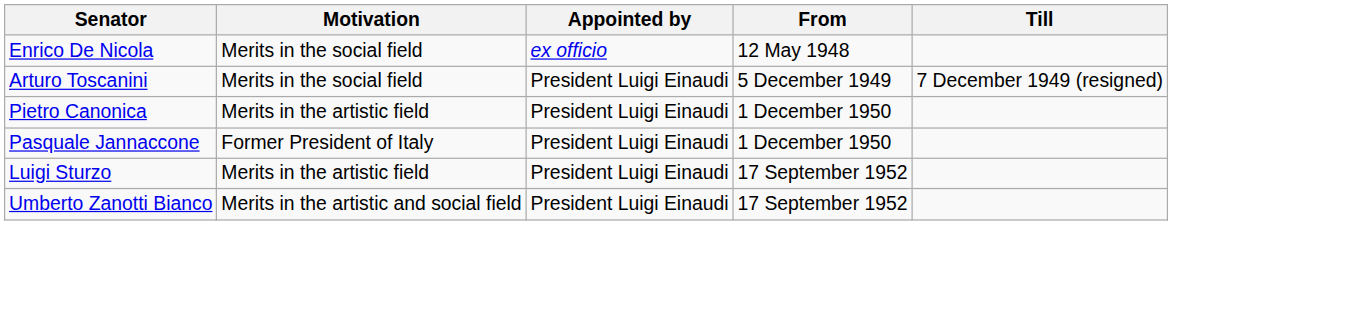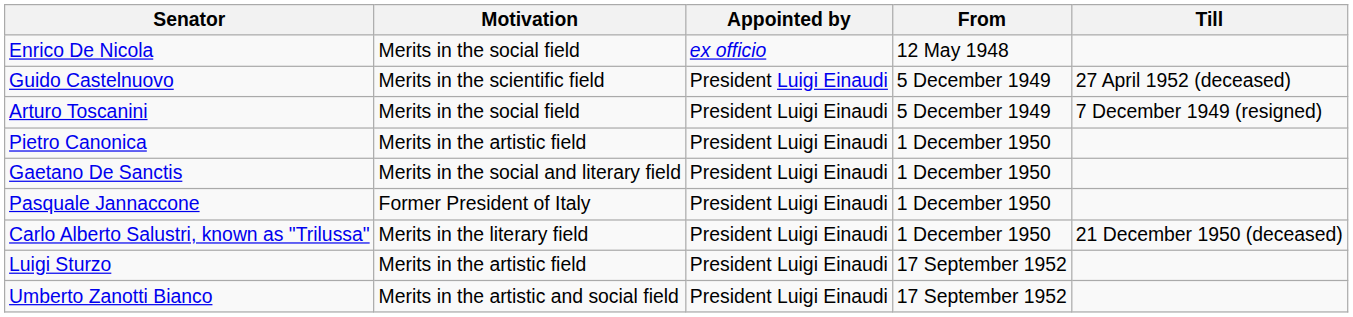+ row: Guido Castelnuovo | Merits in the scientific field | President Luigi Einaudi | 5 December 1949 | 27 April 1952 (deceased)
+ row: Gaetano De Sanctis | Merits in the social and literary field | President Luigi Einaudi | 1 December 1950
+ row: Carlo Alberto Salustri, known as "Trilussa" | Merits in the literary field | President Luigi Einaudi | 1 December 1950 | 21 December 1950 (deceased)
